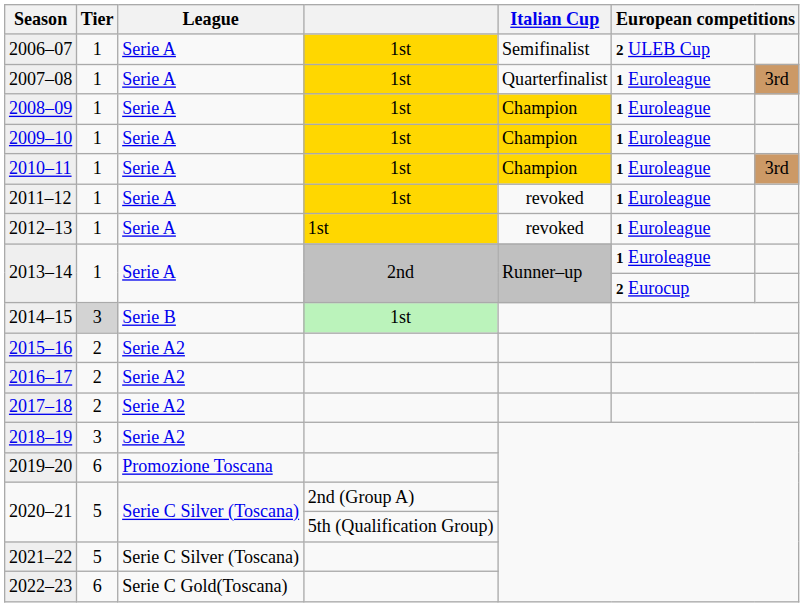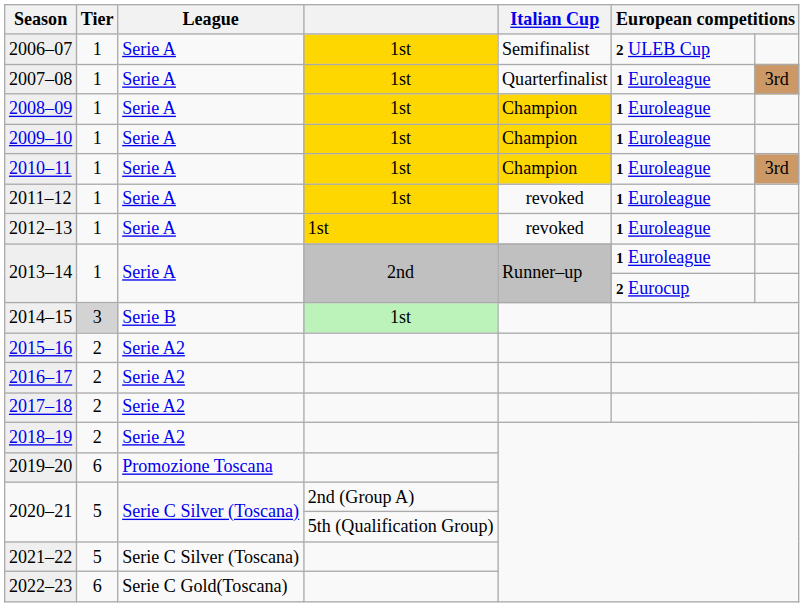2018–19 | Tier: 3 -> 2
